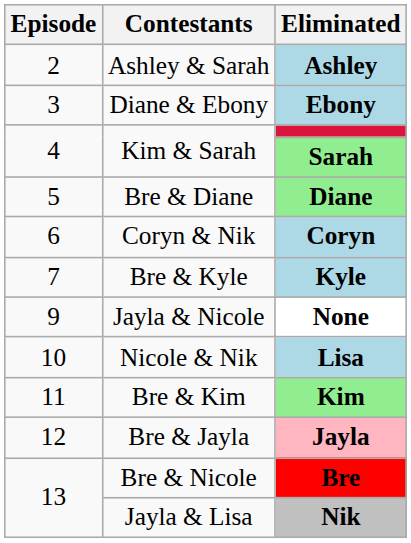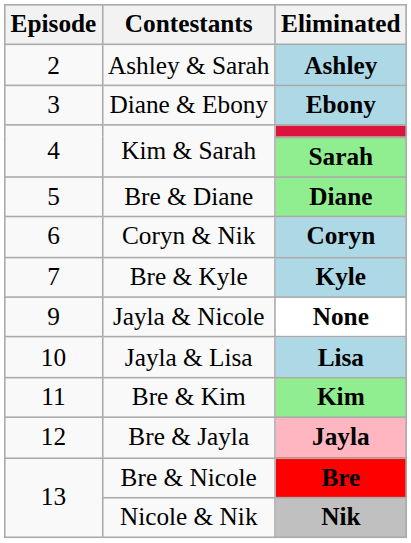Lisa | Contestants: Nicole & Nik -> Jayla & Lisa
Nik | Contestants: Jayla & Lisa -> Nicole & Nik
